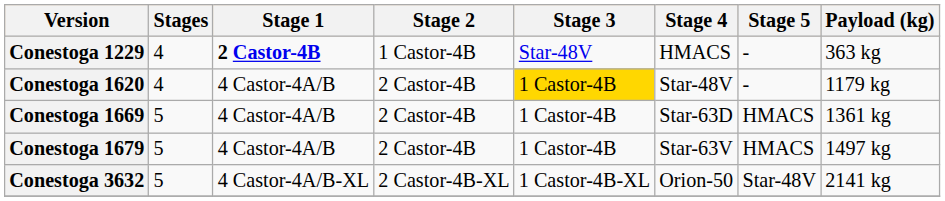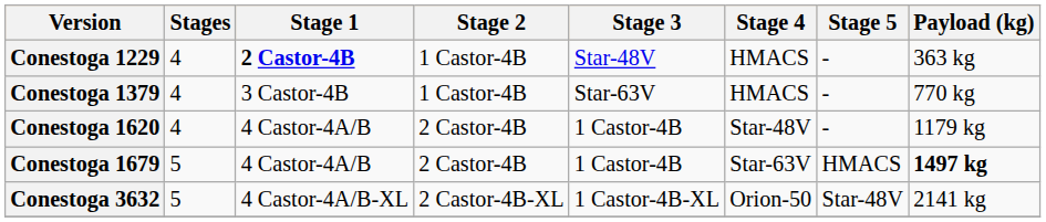+ row: Conestoga 1379 | 4 | 3 Castor-4B | 1 Castor-4B | Star-63V | HMACS | - | 770 kg
Conestoga 1620 | Stage 3: gold background -> no background
- row: Conestoga 1669 | 5 | 4 Castor-4A/B | 2 Castor-4B | 1 Castor-4B | Star-63D | HMACS | 1361 kg
Conestoga 1679 | Payload (kg): normal -> bold
